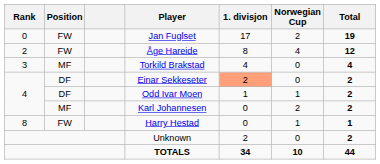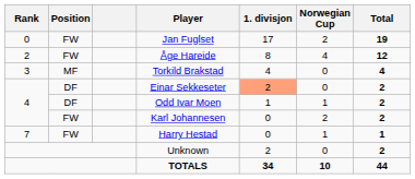Karl Johannesen | Position: MF -> FW
Harry Hestad | Rank: 8 -> 7
